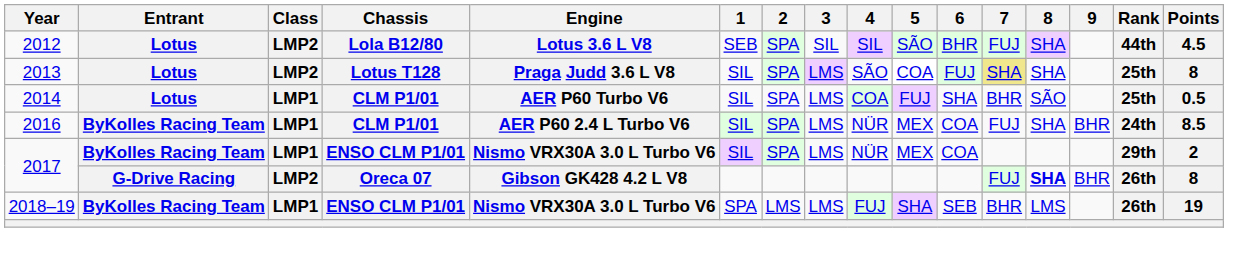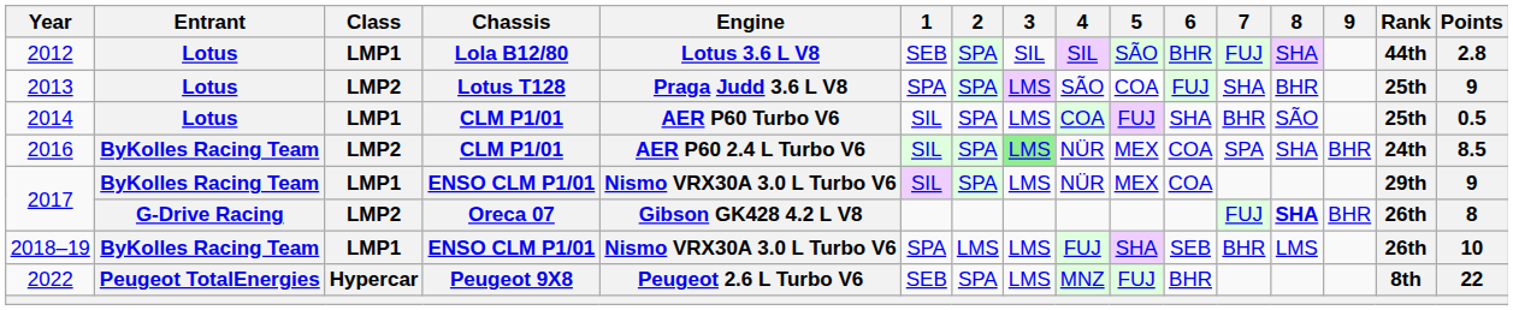2012 | Class: LMP2 -> LMP1
2012 | Points: 4.5 -> 2.8
2013 | 1: SIL -> SPA
2013 | 7: khaki background -> no background
2013 | 8: SHA -> BHR
2013 | Points: 8 -> 9
2016 | Class: LMP1 -> LMP2
2016 | 3: no background -> lightgreen background
2016 | 7: FUJ -> SPA
2017 / ENSO CLM P1/01 | Points: 2 -> 9
2018–19 | Points: 19 -> 10
+ row: 2022 | Peugeot TotalEnergies | Hypercar | Peugeot 9X8 | Peugeot 2.6 L Turbo V6 | SEB | SPA | LMS | MNZ | FUJ | BHR | 8th | 22
